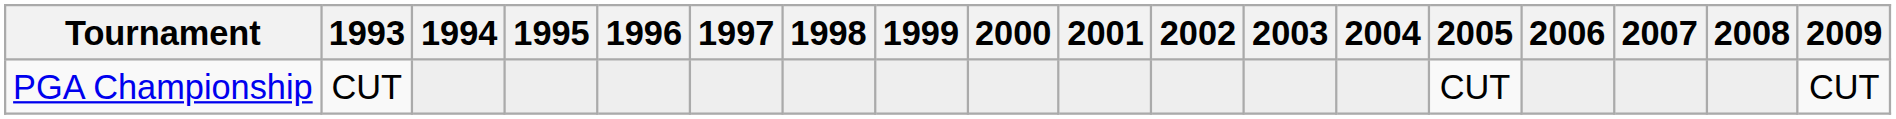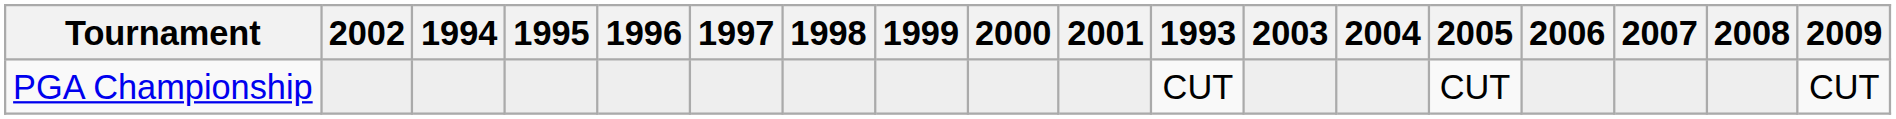columns swapped: 1993 <-> 2002
